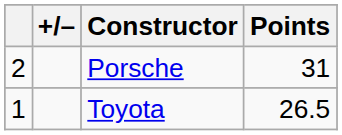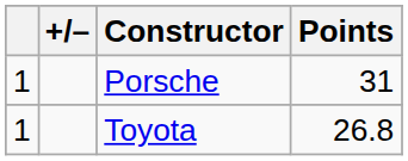Porsche | column 1: 2 -> 1
Toyota | Points: 26.5 -> 26.8
